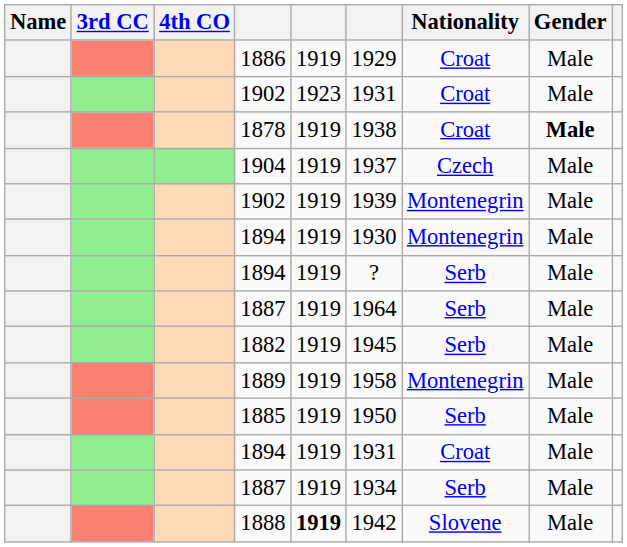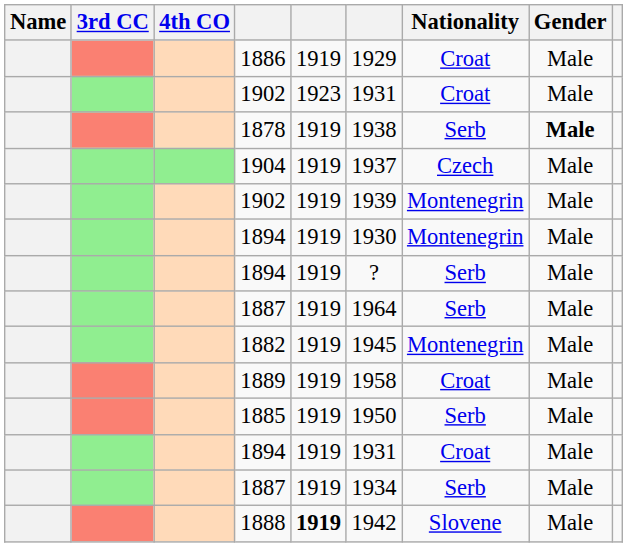1878 | Nationality: Croat -> Serb
1882 | Nationality: Serb -> Montenegrin
1889 | Nationality: Montenegrin -> Croat
